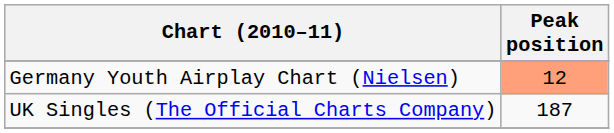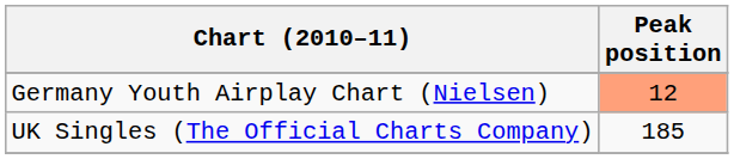UK Singles (The Official Charts Company) | Peak position: 187 -> 185
